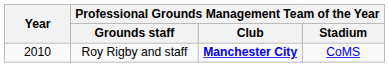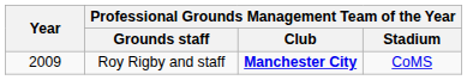Roy Rigby and staff | Year: 2010 -> 2009
